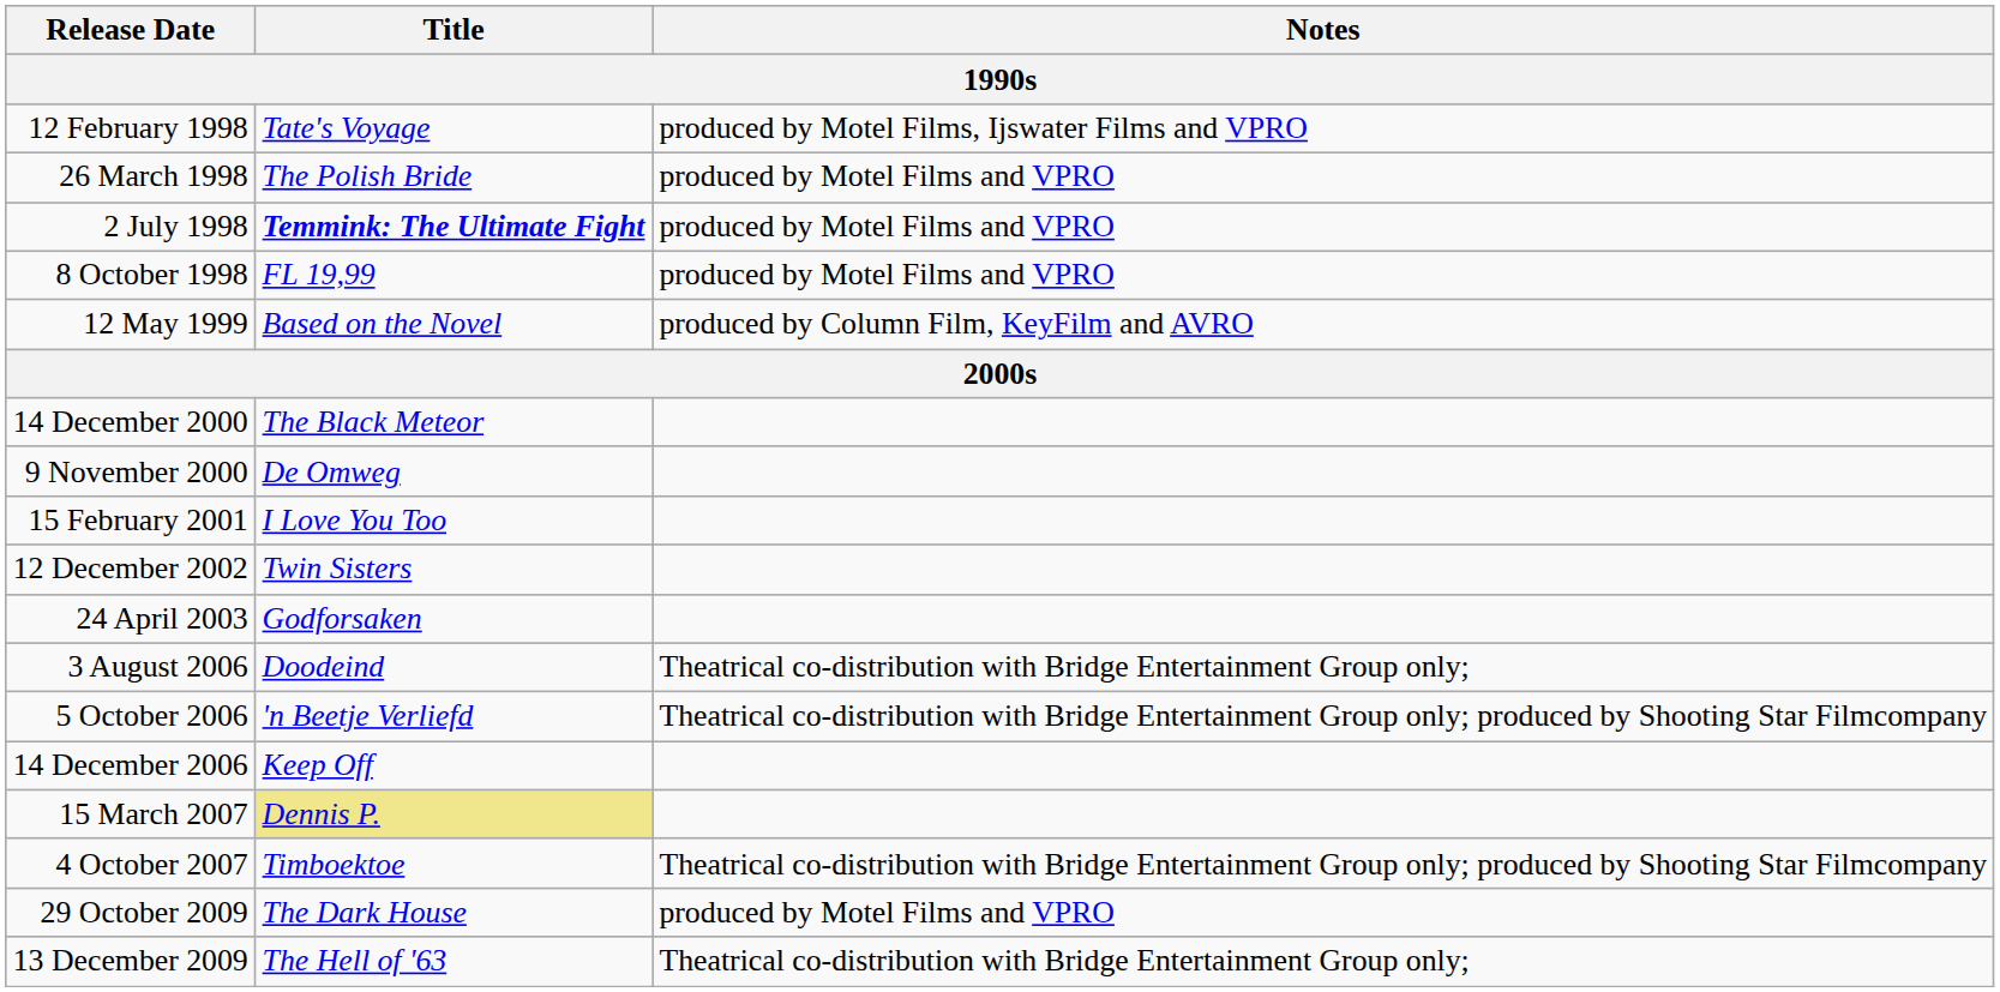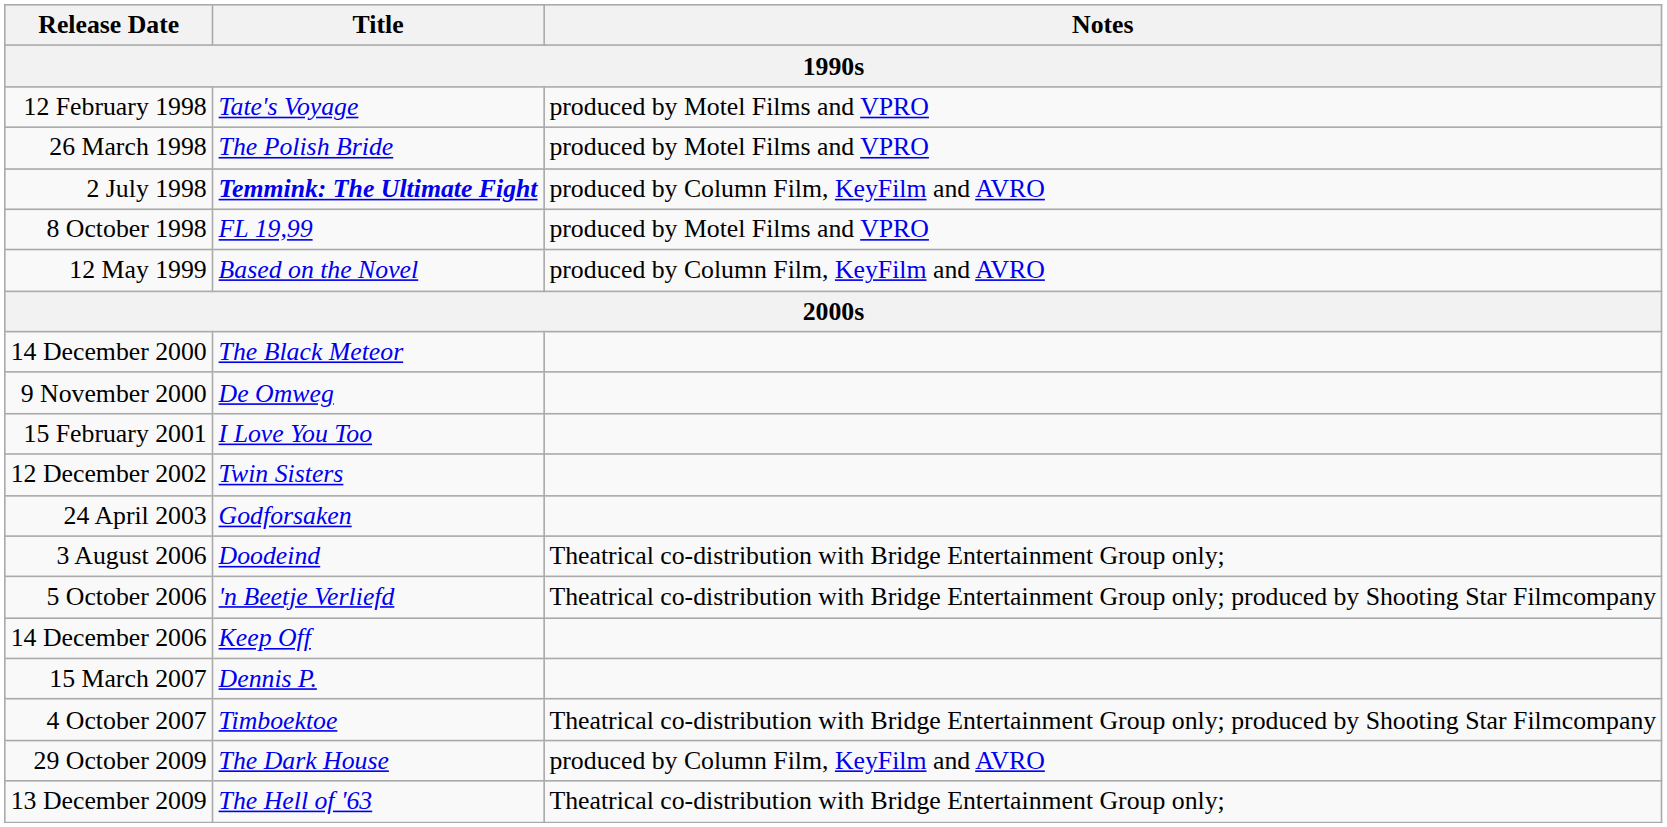12 February 1998 | Notes: produced by Motel Films, Ijswater Films and VPRO -> produced by Motel Films and VPRO
2 July 1998 | Notes: produced by Motel Films and VPRO -> produced by Column Film, KeyFilm and AVRO
15 March 2007 | Title: khaki background -> no background
29 October 2009 | Notes: produced by Motel Films and VPRO -> produced by Column Film, KeyFilm and AVRO
